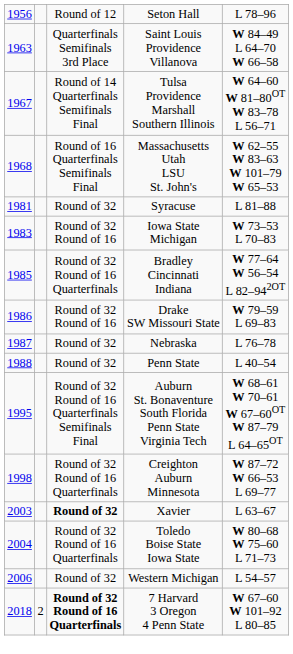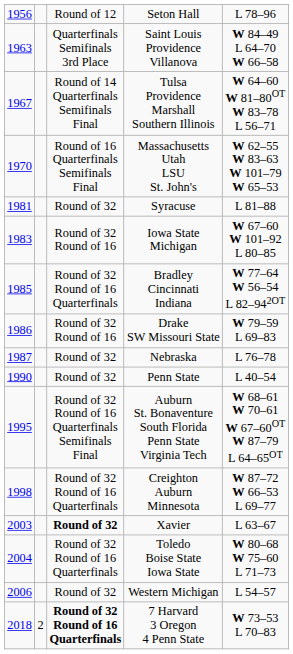Massachusetts Utah LSU St. John's | column 1: 1968 -> 1970
Iowa State Michigan | column 5: W 73–53 L 70–83 -> W 67–60 W 101–92 L 80–85
Penn State | column 1: 1988 -> 1990
7 Harvard 3 Oregon 4 Penn State | column 5: W 67–60 W 101–92 L 80–85 -> W 73–53 L 70–83
